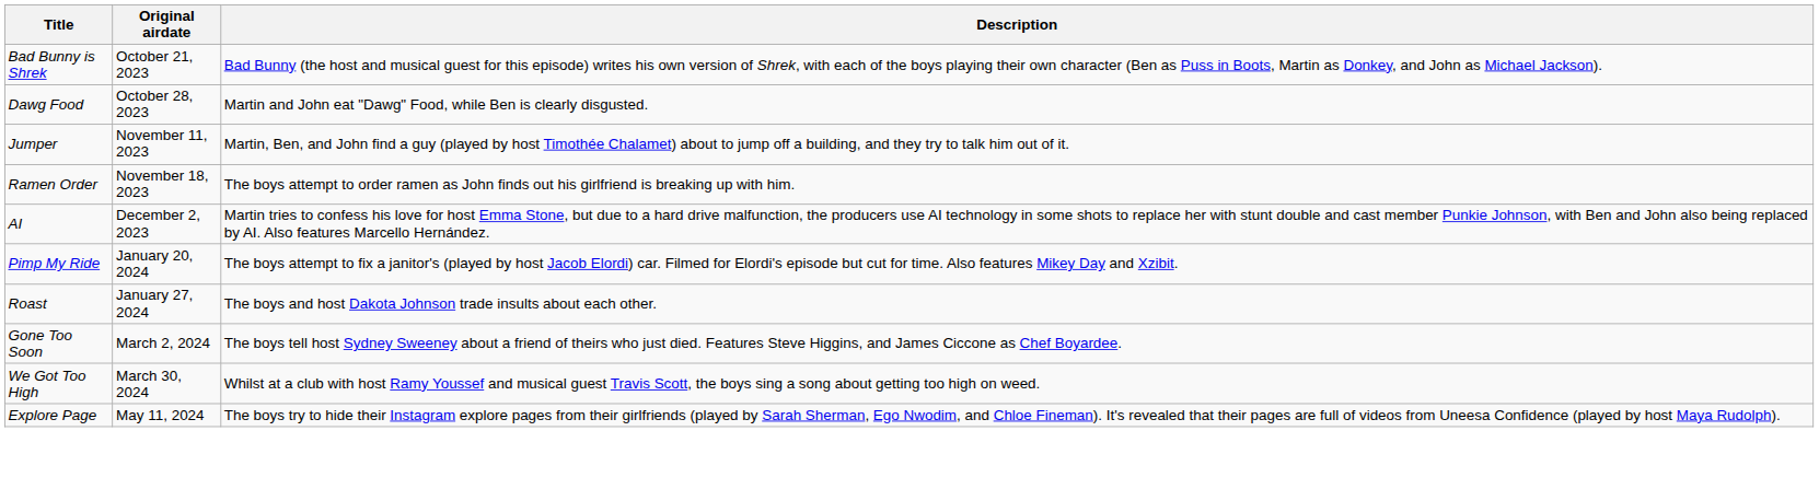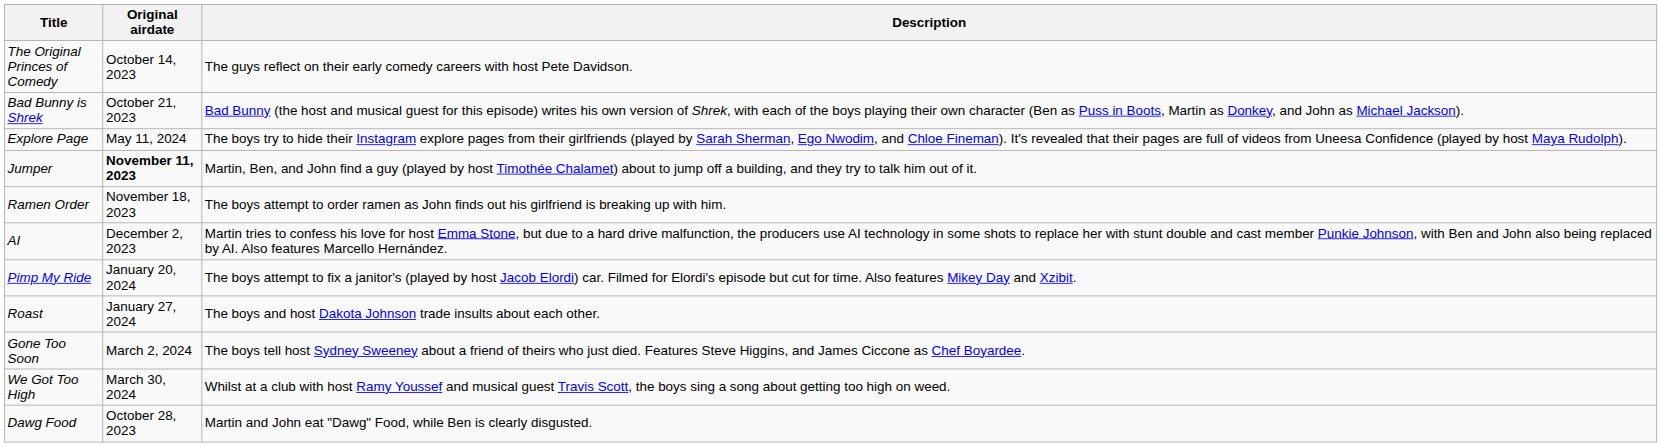+ row: The Original Princes of Comedy | October 14, 2023 | The guys reflect on their early comedy careers with host Pete Davidson.
rows swapped: Dawg Food <-> Explore Page
Jumper | Original airdate: normal -> bold
